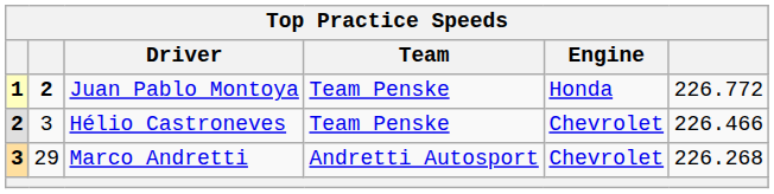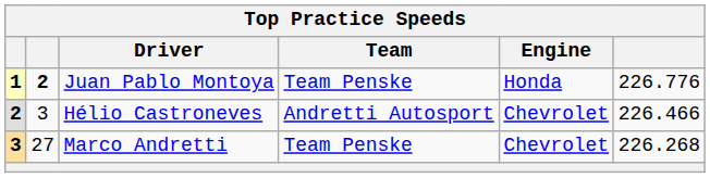Juan Pablo Montoya | column 6: 226.772 -> 226.776
Hélio Castroneves | Team: Team Penske -> Andretti Autosport
Marco Andretti | column 2: 29 -> 27
Marco Andretti | Team: Andretti Autosport -> Team Penske
